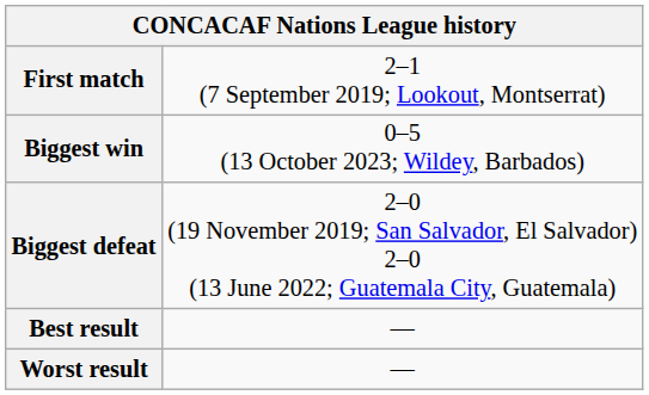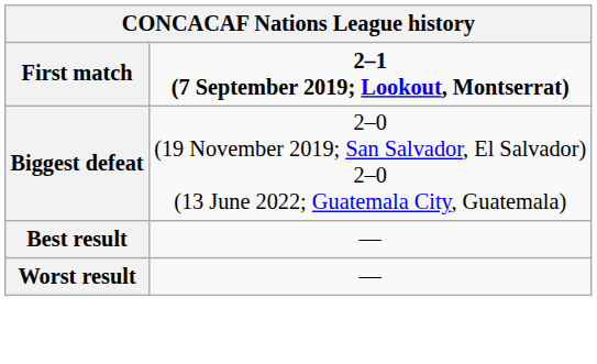First match | column 2: normal -> bold
- row: Biggest win | 0–5 (13 October 2023; Wildey, Barbados)
